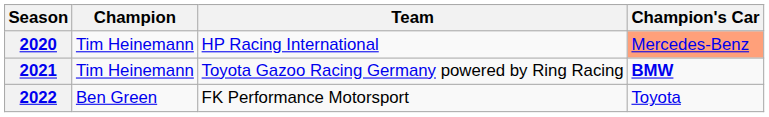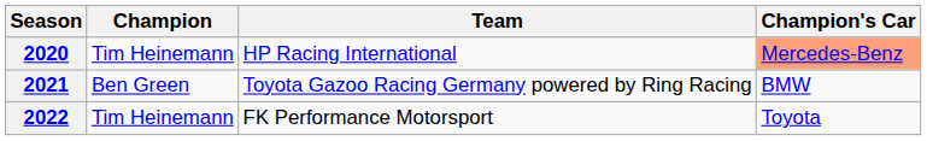2021 | Champion: Tim Heinemann -> Ben Green
2021 | Champion's Car: bold -> normal
2022 | Champion: Ben Green -> Tim Heinemann
